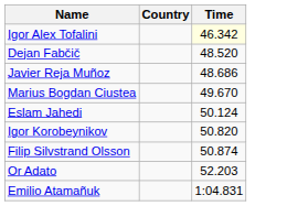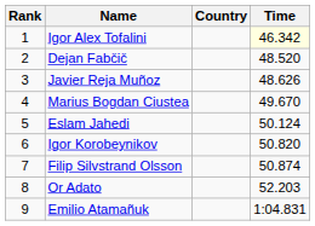+ column: Rank | 1 | 2 | 3 | 4 | 5 | 6 | 7 | 8 | 9
Javier Reja Muñoz | Time: 48.686 -> 48.626
